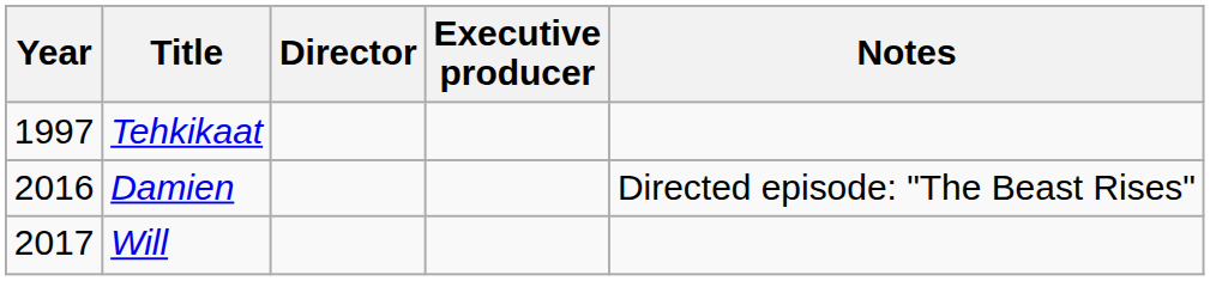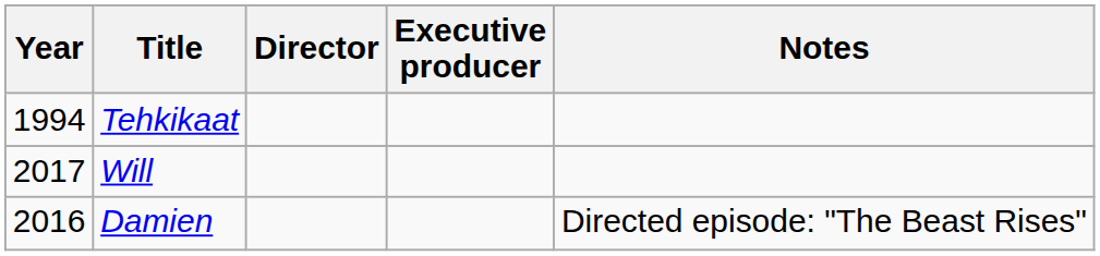Tehkikaat | Year: 1997 -> 1994
rows swapped: Damien <-> Will
